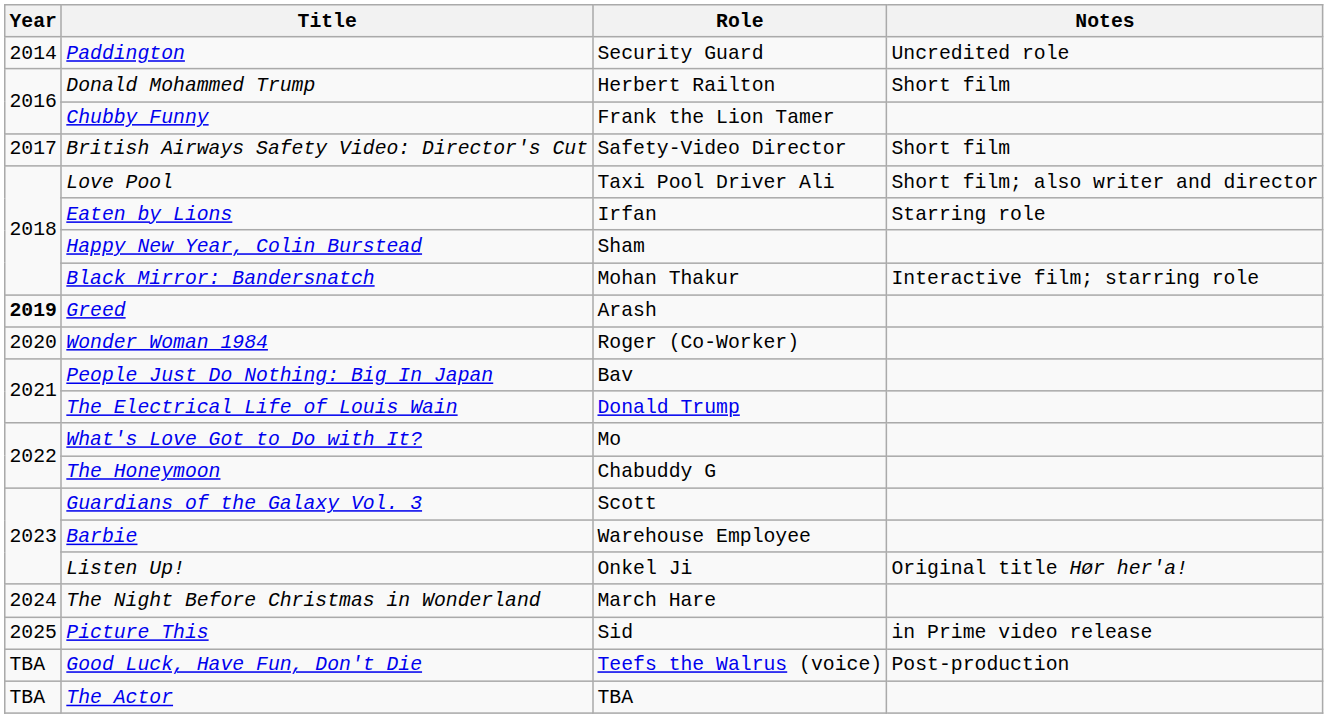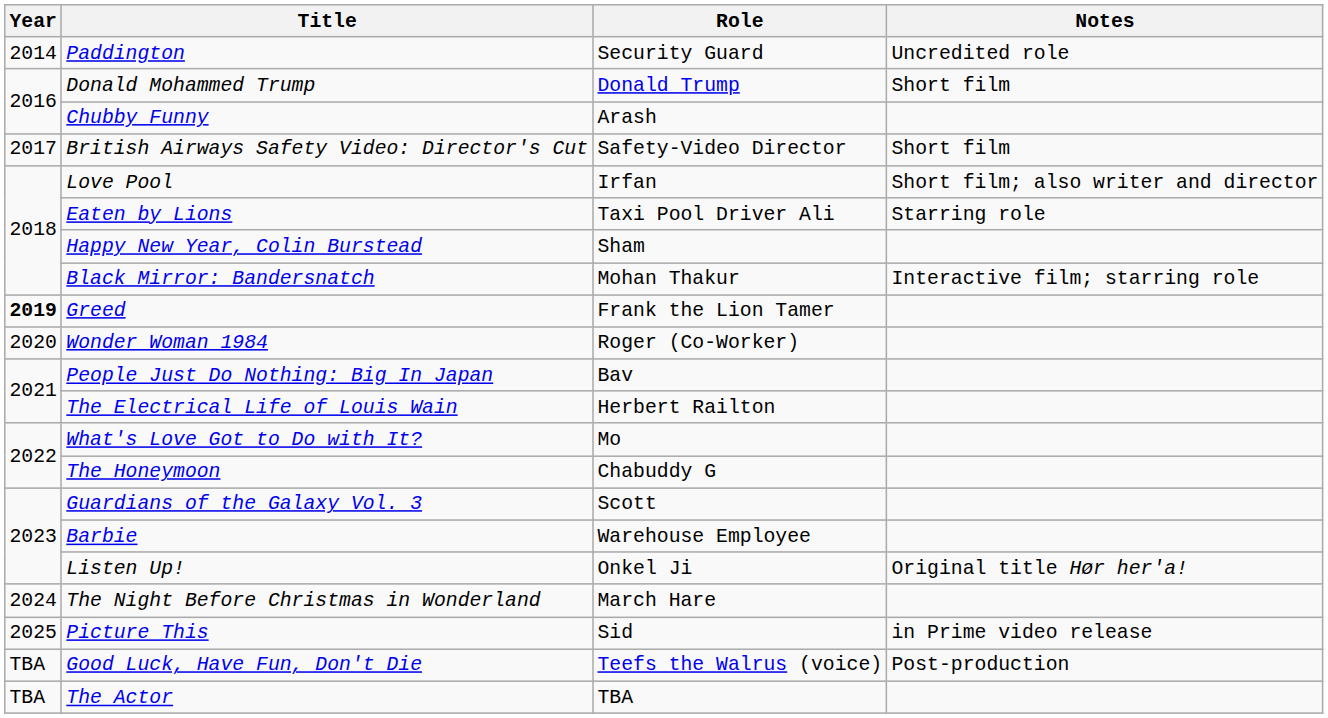Donald Mohammed Trump | Role: Herbert Railton -> Donald Trump
Chubby Funny | Role: Frank the Lion Tamer -> Arash
Love Pool | Role: Taxi Pool Driver Ali -> Irfan
Eaten by Lions | Role: Irfan -> Taxi Pool Driver Ali
Greed | Role: Arash -> Frank the Lion Tamer
The Electrical Life of Louis Wain | Role: Donald Trump -> Herbert Railton
